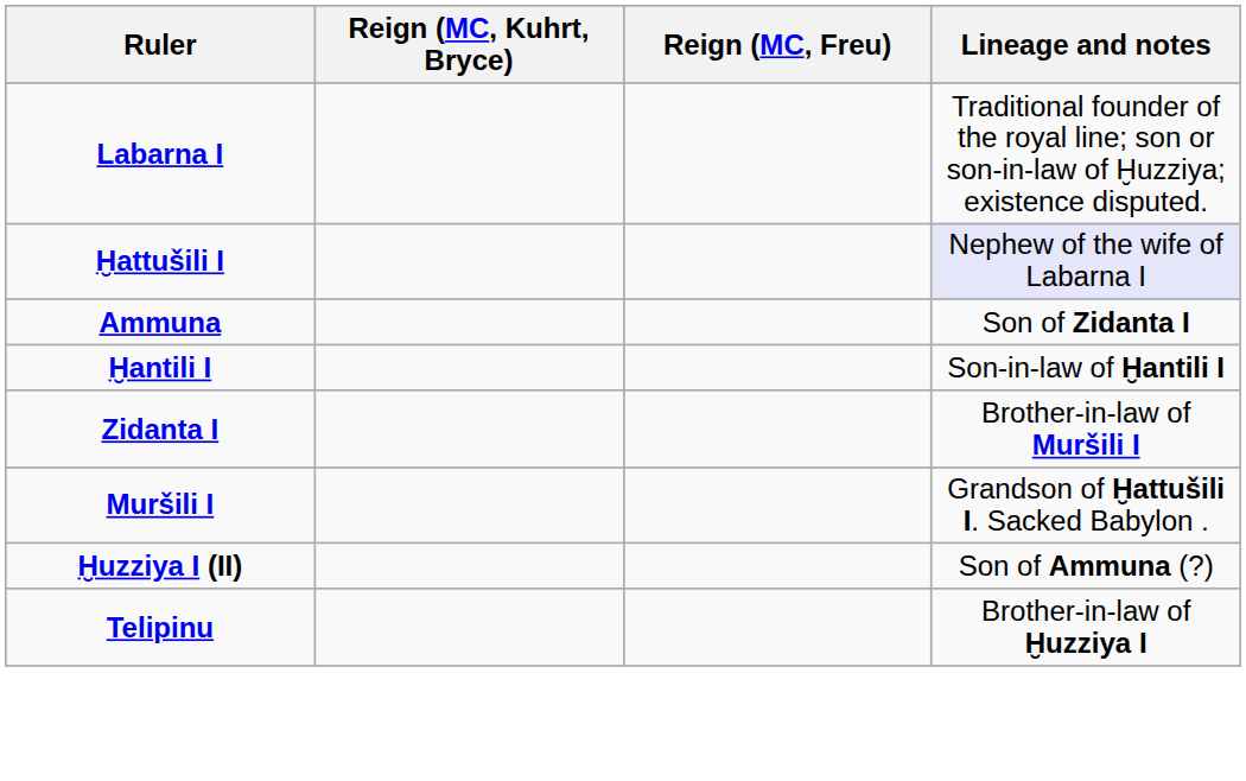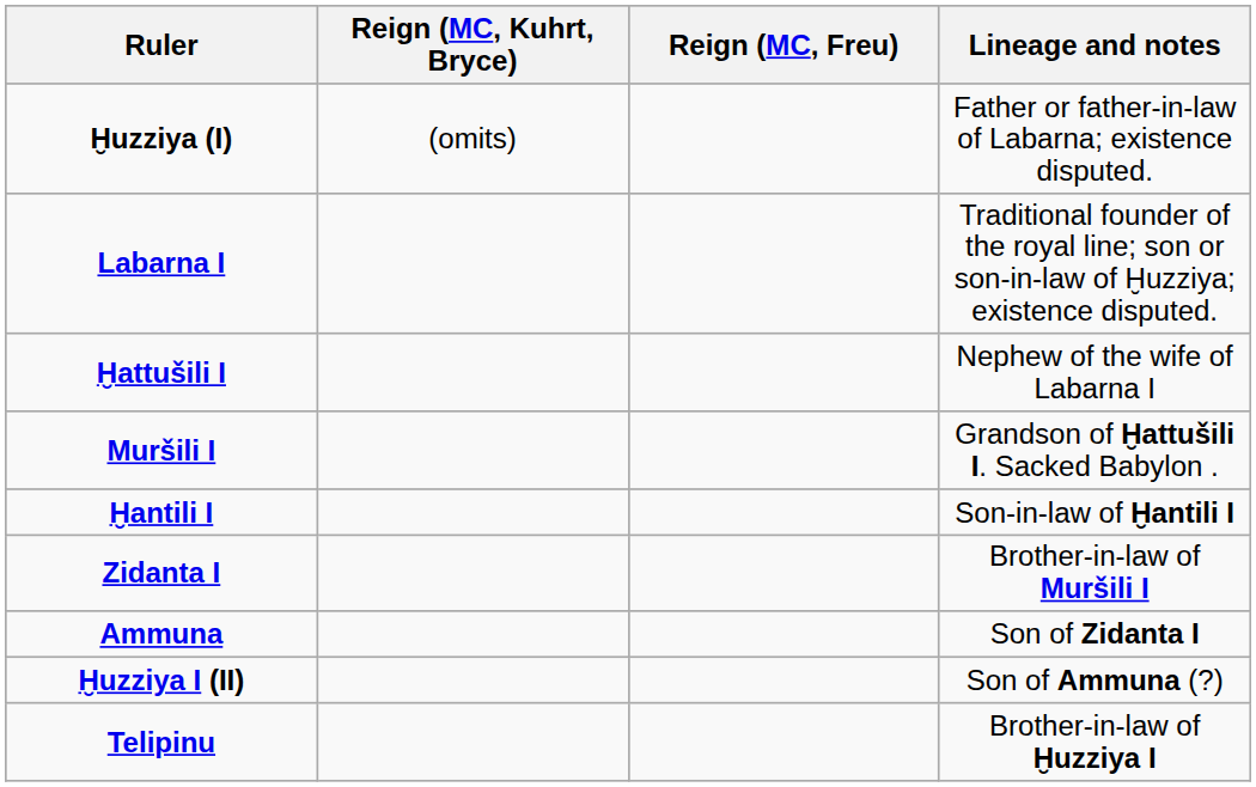+ row: Ḫuzziya (I) | (omits) | Father or father-in-law of Labarna; existence disputed.
Ḫattušili I | Lineage and notes: lavender background -> no background
rows swapped: Muršili I <-> Ammuna
